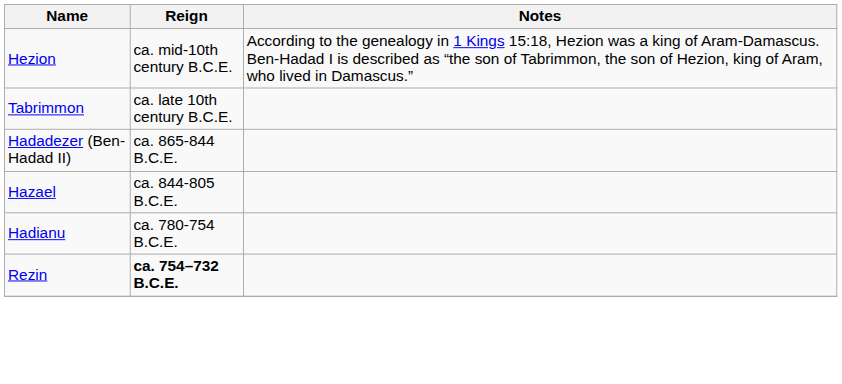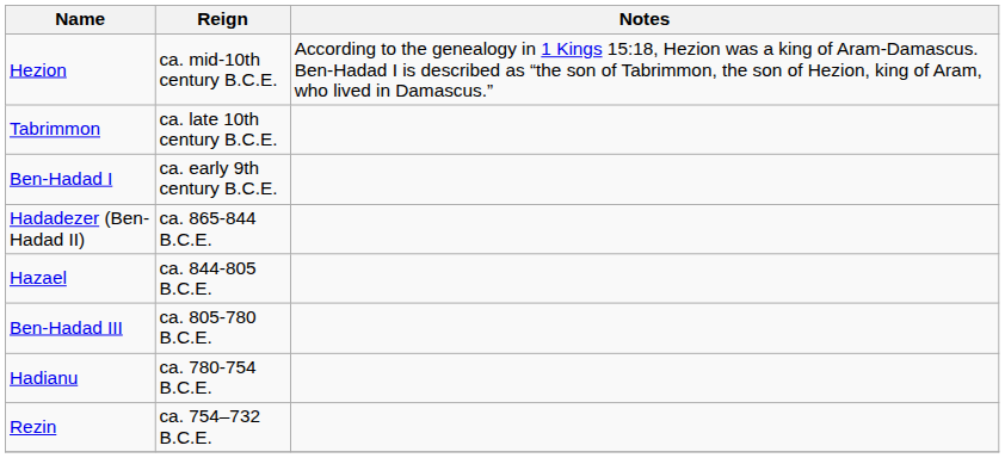+ row: Ben-Hadad I | ca. early 9th century B.C.E.
+ row: Ben-Hadad III | ca. 805-780 B.C.E.
Rezin | Reign: bold -> normal
